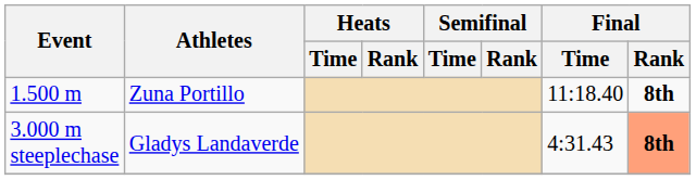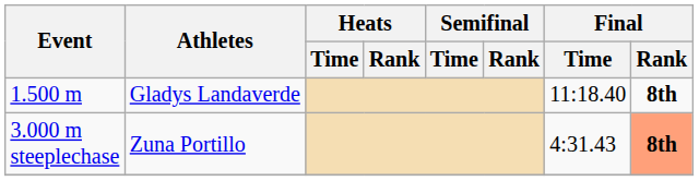1.500 m | Athletes: Zuna Portillo -> Gladys Landaverde
3.000 m steeplechase | Athletes: Gladys Landaverde -> Zuna Portillo
